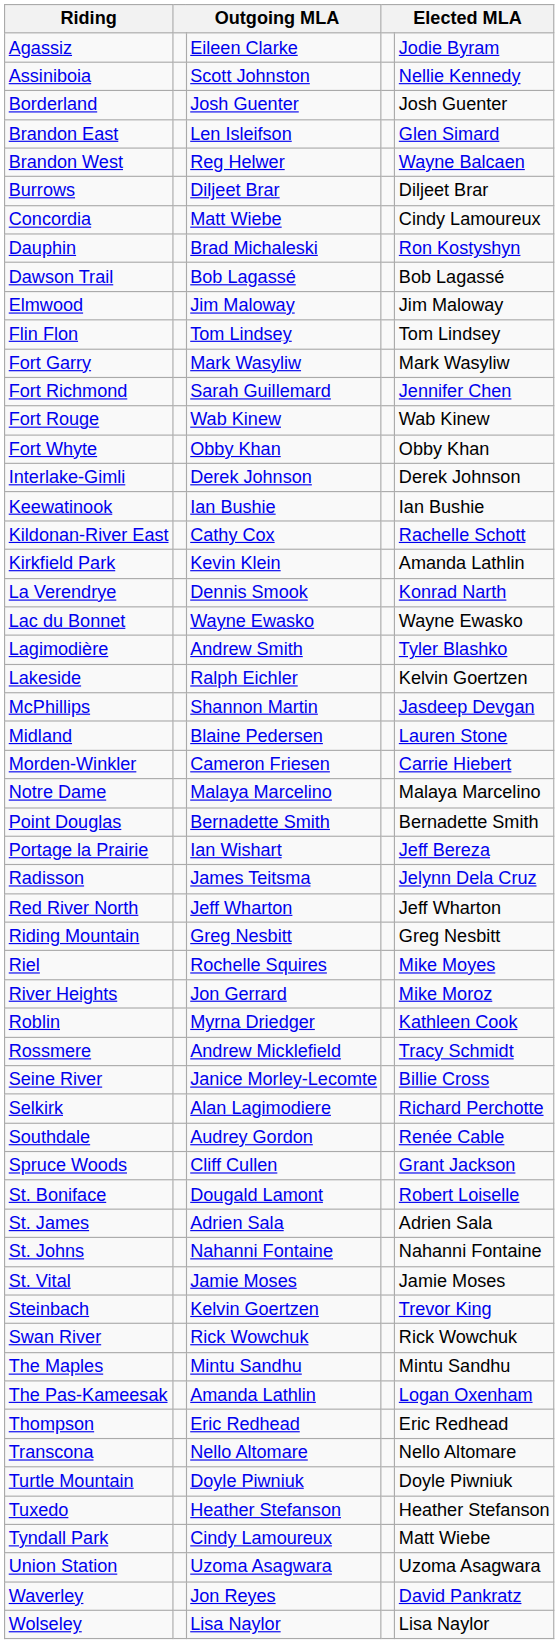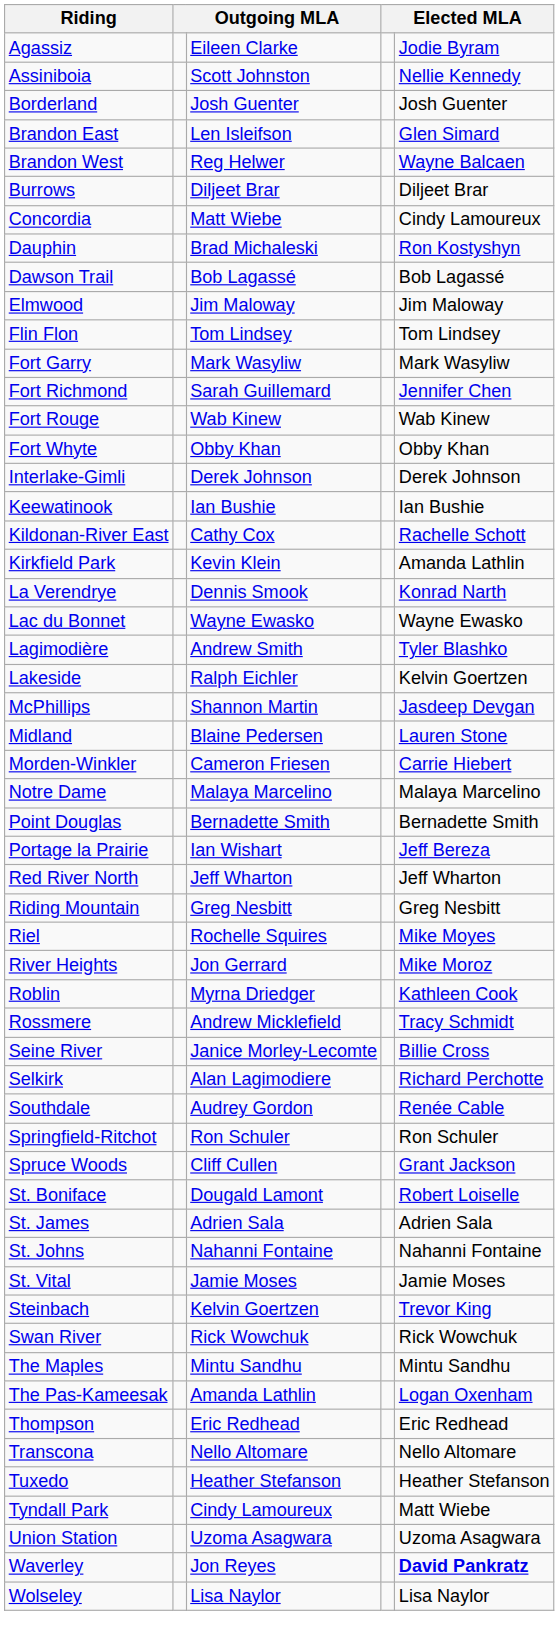- row: Radisson | James Teitsma | Jelynn Dela Cruz
+ row: Springfield-Ritchot | Ron Schuler | Ron Schuler
- row: Turtle Mountain | Doyle Piwniuk | Doyle Piwniuk
Waverley | column 5: normal -> bold
